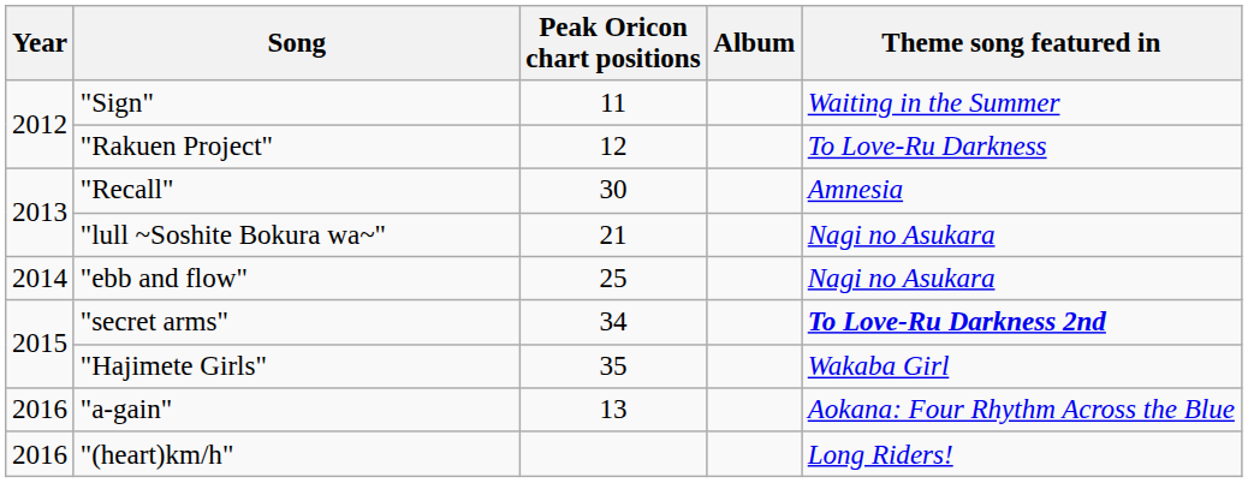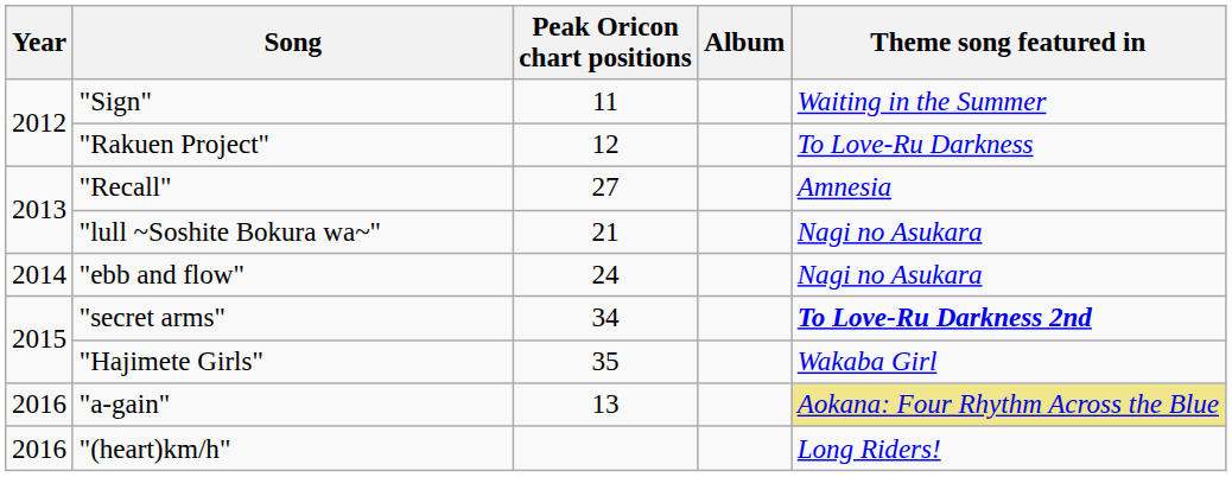"Recall" | Peak Oricon chart positions: 30 -> 27
"ebb and flow" | Peak Oricon chart positions: 25 -> 24
"a-gain" | Theme song featured in: no background -> khaki background
